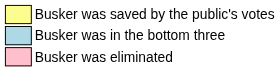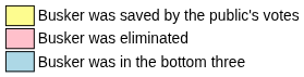rows swapped: Busker was in the bottom three <-> Busker was eliminated
